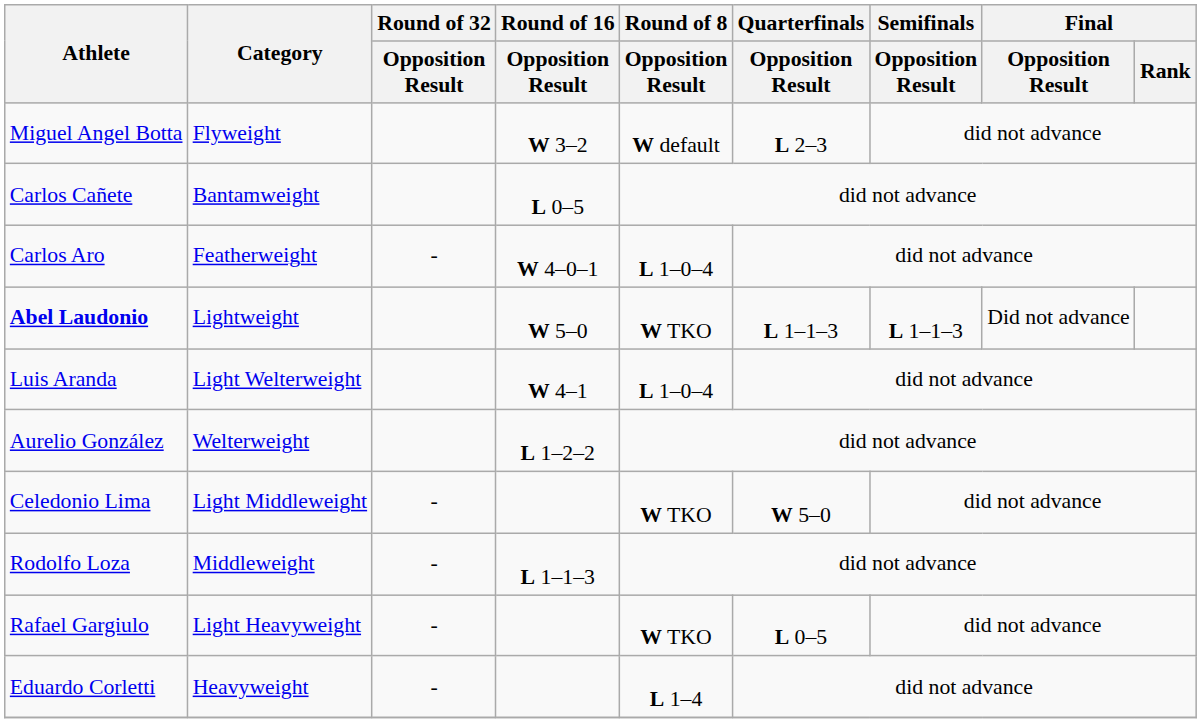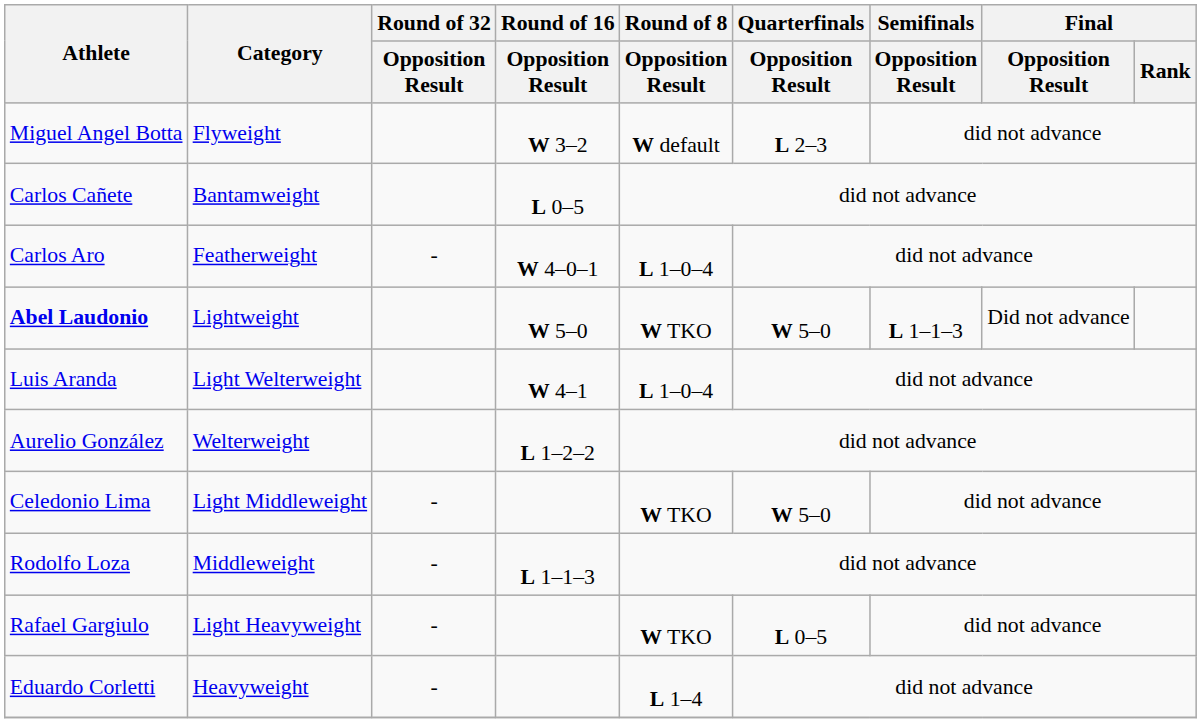Abel Laudonio | Quarterfinals / Opposition Result: L 1–1–3 -> W 5–0
